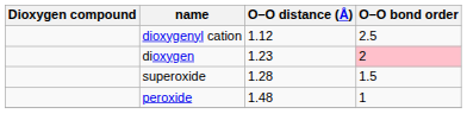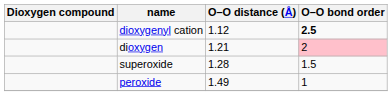dioxygenyl cation | O–O bond order: normal -> bold
dioxygen | O–O distance (Å): 1.23 -> 1.21
peroxide | O–O distance (Å): 1.48 -> 1.49
